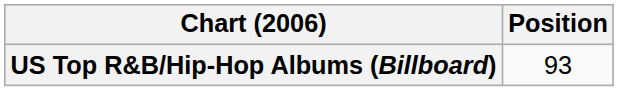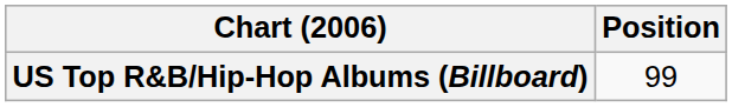US Top R&B/Hip-Hop Albums (Billboard) | Position: 93 -> 99
